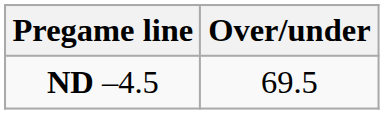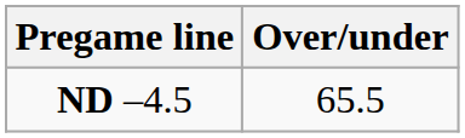ND –4.5 | Over/under: 69.5 -> 65.5
